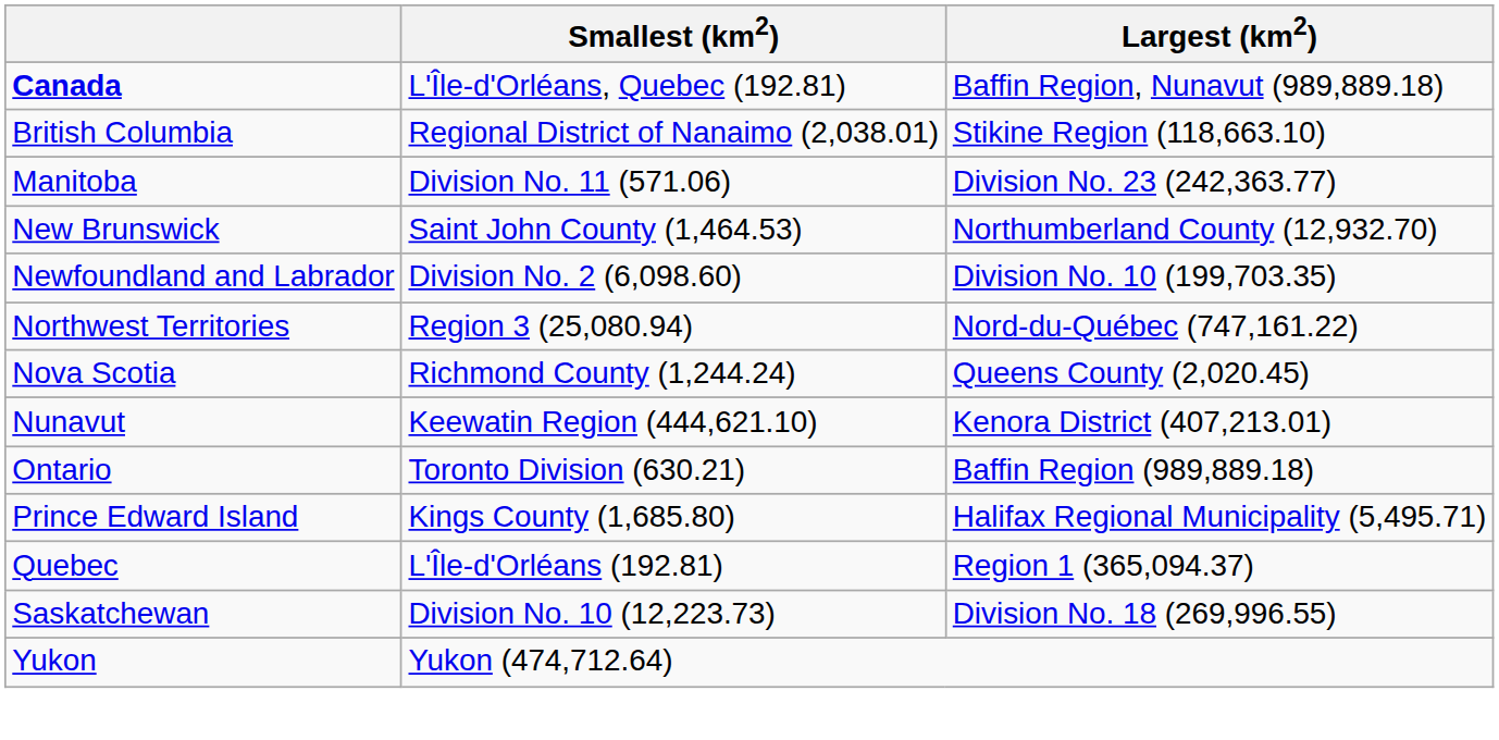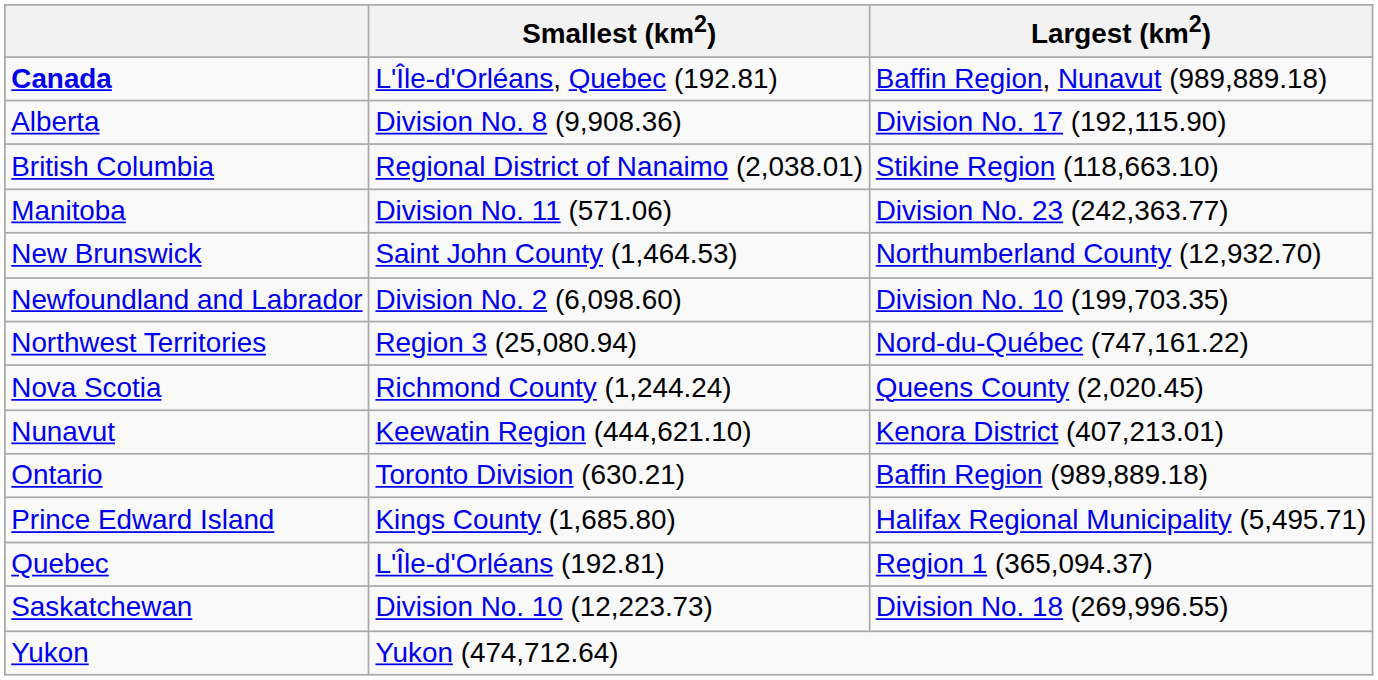+ row: Alberta | Division No. 8 (9,908.36) | Division No. 17 (192,115.90)
